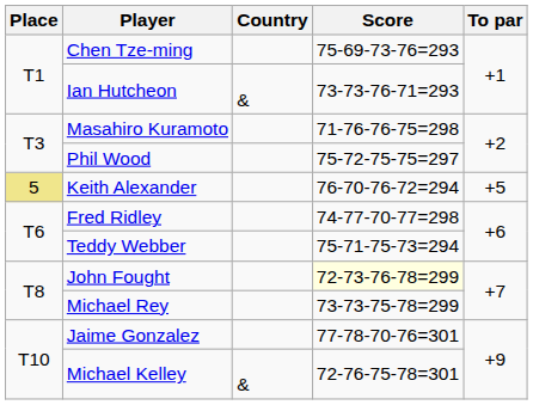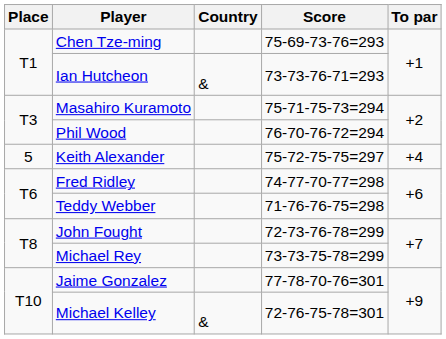Masahiro Kuramoto | Score: 71-76-76-75=298 -> 75-71-75-73=294
Phil Wood | Score: 75-72-75-75=297 -> 76-70-76-72=294
Keith Alexander | Place: khaki background -> no background
Keith Alexander | Score: 76-70-76-72=294 -> 75-72-75-75=297
Keith Alexander | To par: +5 -> +4
Teddy Webber | Score: 75-71-75-73=294 -> 71-76-76-75=298
John Fought | Score: lightyellow background -> no background
